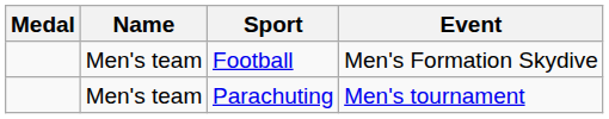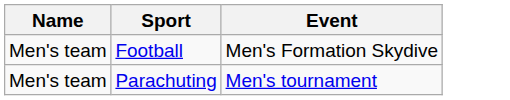- column: Medal
